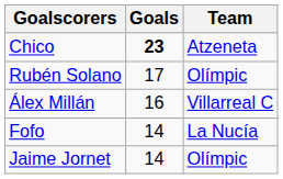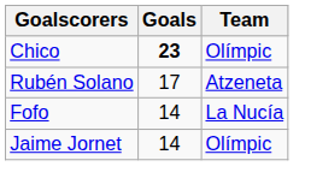Chico | Team: Atzeneta -> Olímpic
Rubén Solano | Team: Olímpic -> Atzeneta
- row: Álex Millán | 16 | Villarreal C
